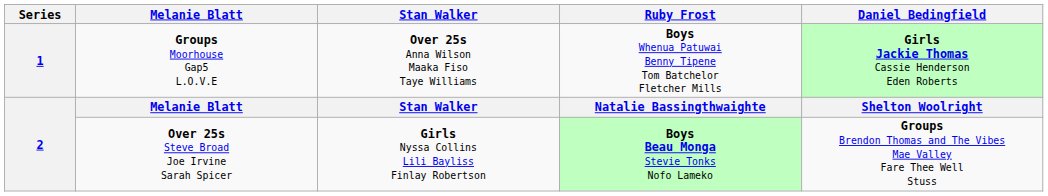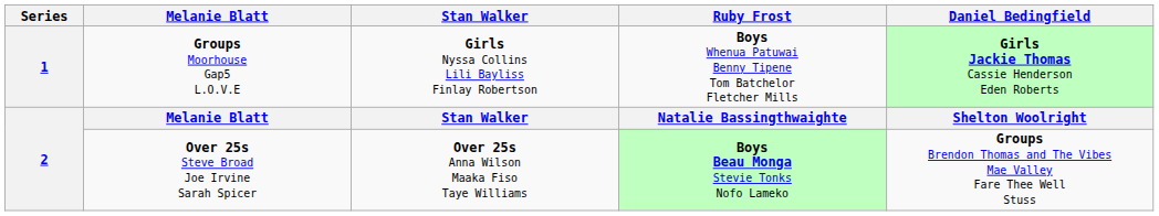1 | Stan Walker: Over 25s Anna Wilson Maaka Fiso Taye Williams -> Girls Nyssa Collins Lili Bayliss Finlay Robertson
2 / Over 25s Steve Broad Joe Irvine Sarah Spicer | Stan Walker: Girls Nyssa Collins Lili Bayliss Finlay Robertson -> Over 25s Anna Wilson Maaka Fiso Taye Williams
